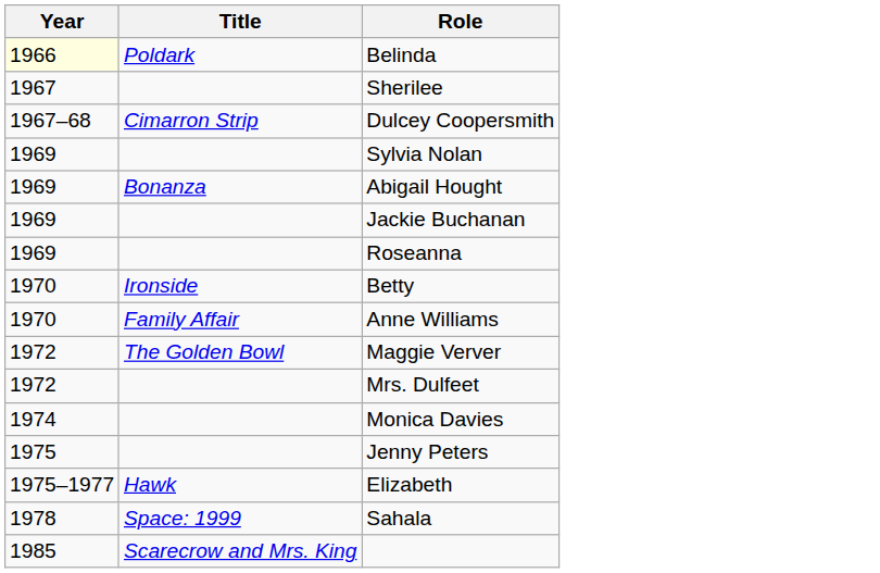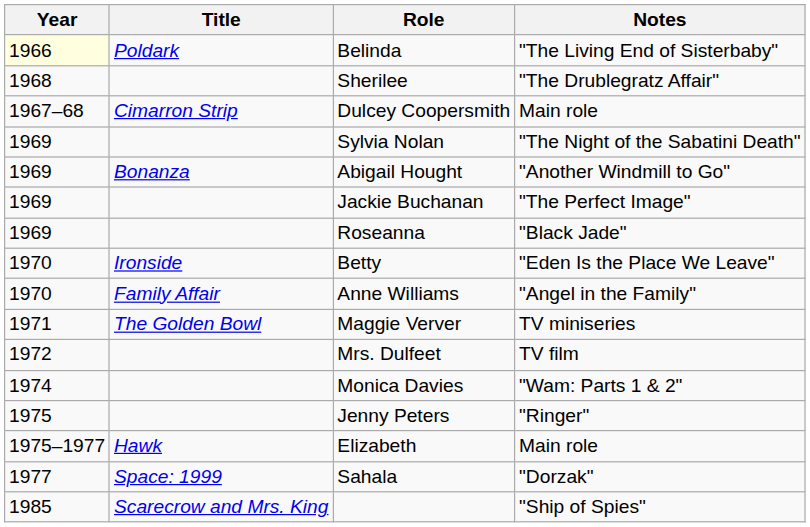+ column: Notes | "The Living End of Sisterbaby" | "The Drublegratz Affair" | Main role | "The Night of the Sabatini Death" | "Another Windmill to Go" | "The Perfect Image" | "Black Jade" | "Eden Is the Place We Leave" | "Angel in the Family" | TV miniseries | TV film | "Wam: Parts 1 & 2" | "Ringer" | Main role | "Dorzak" | "Ship of Spies"
Sherilee | Year: 1967 -> 1968
Maggie Verver | Year: 1972 -> 1971
Sahala | Year: 1978 -> 1977
